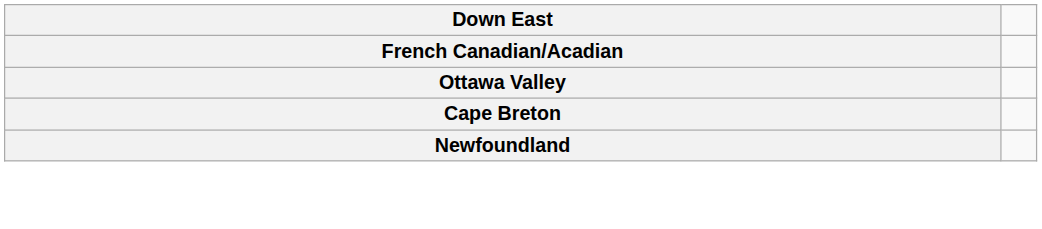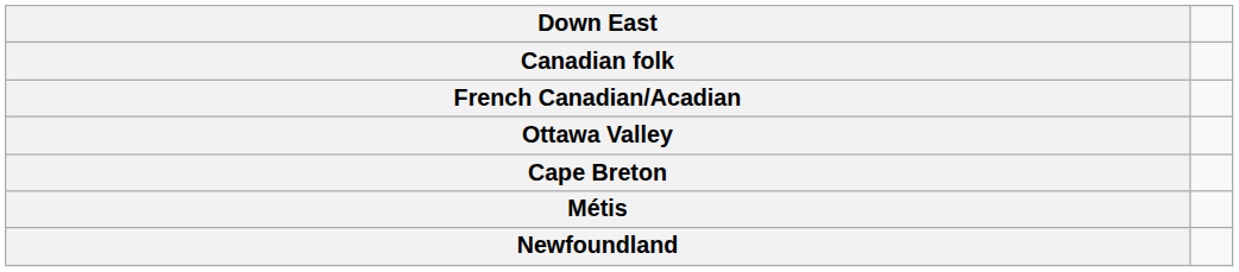+ row: Canadian folk
+ row: Métis
